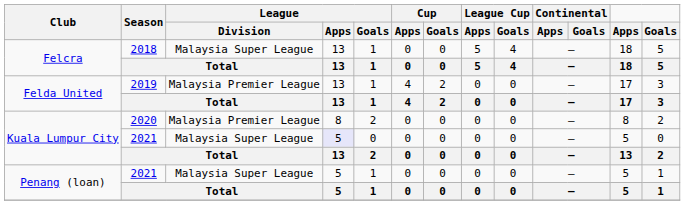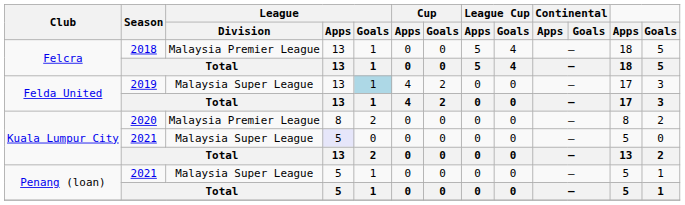Felcra / 2018 | League / Division: Malaysia Super League -> Malaysia Premier League
Felda United / 2019 | League / Division: Malaysia Premier League -> Malaysia Super League
Felda United / 2019 | League / Goals: no background -> lightblue background
